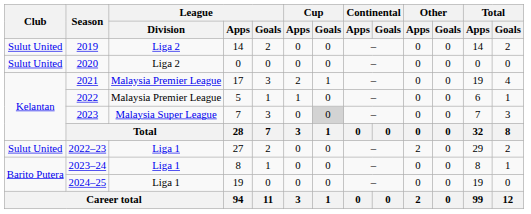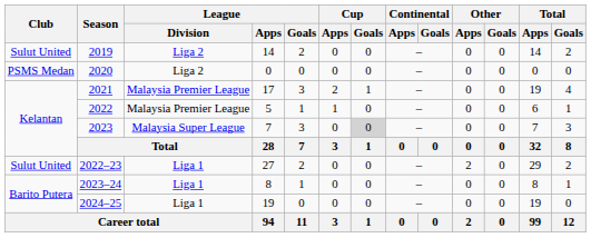2020 | Club: Sulut United -> PSMS Medan
